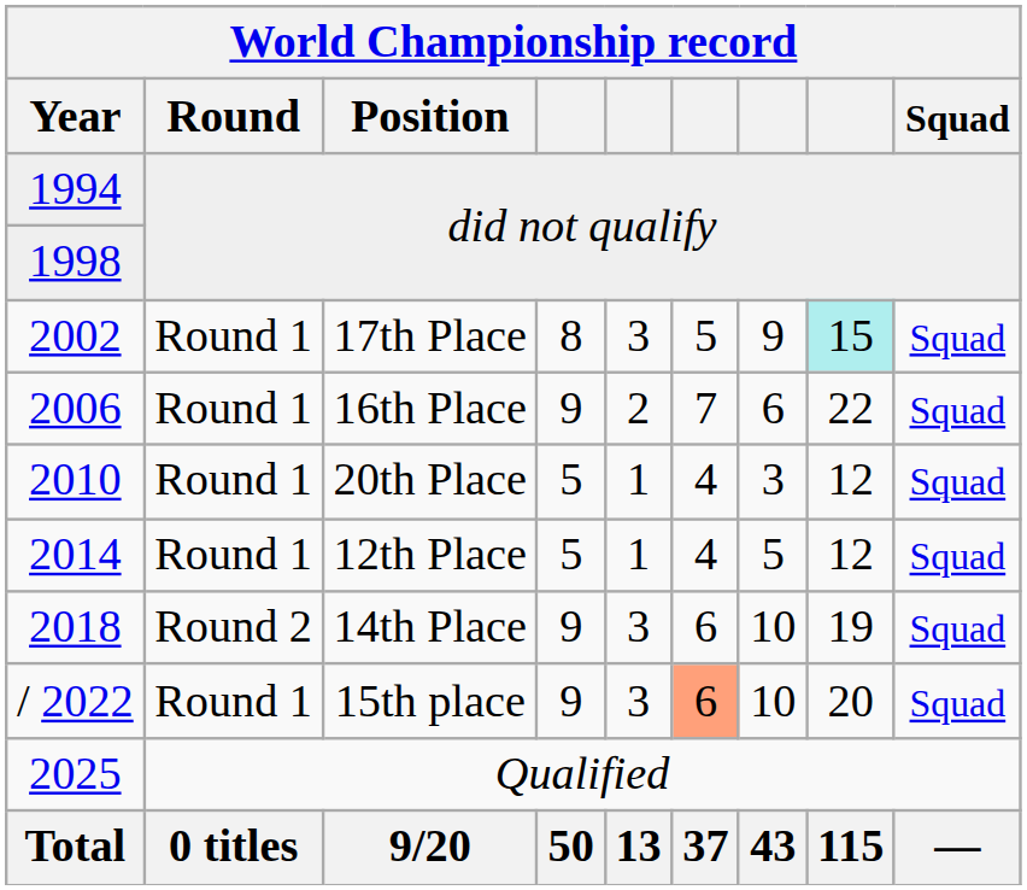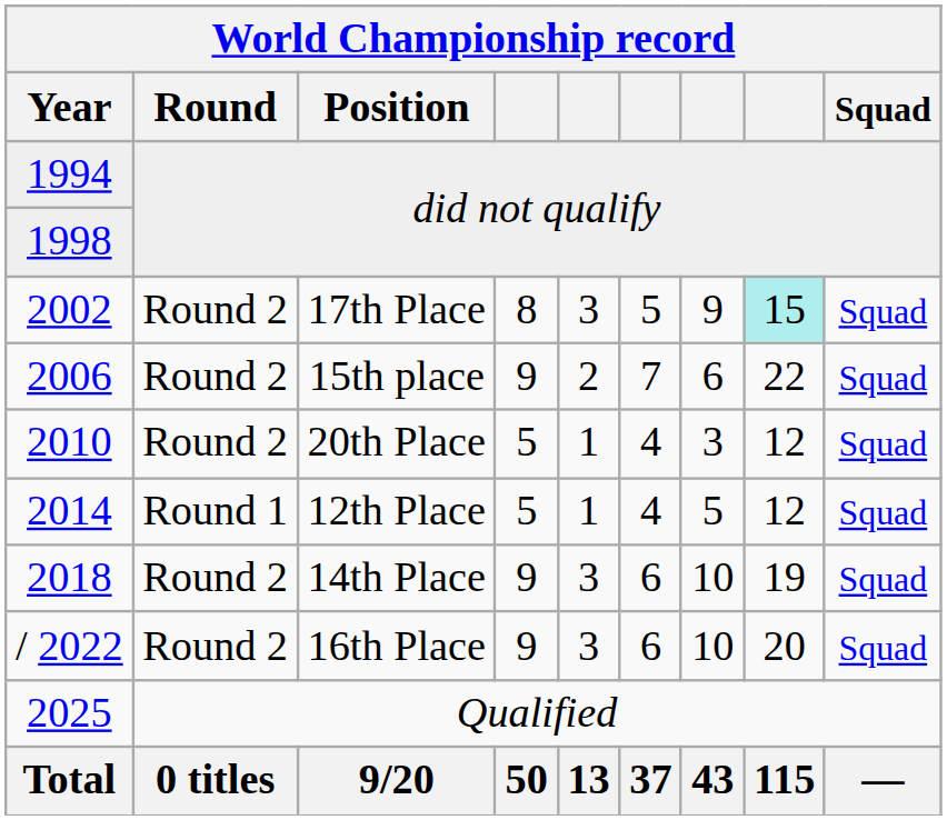2002 | Round: Round 1 -> Round 2
2006 | Round: Round 1 -> Round 2
2006 | Position: 16th Place -> 15th place
2010 | Round: Round 1 -> Round 2
/ 2022 | Round: Round 1 -> Round 2
/ 2022 | Position: 15th place -> 16th Place
/ 2022 | column 6: lightsalmon background -> no background
